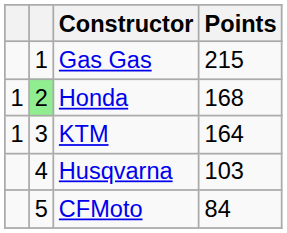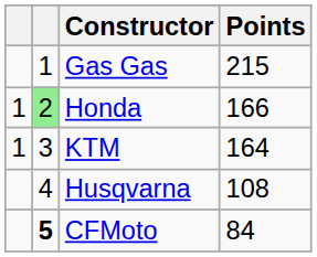Honda | Points: 168 -> 166
Husqvarna | Points: 103 -> 108
CFMoto | column 2: normal -> bold
